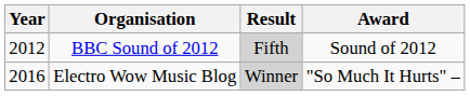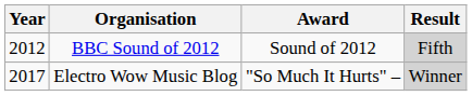columns swapped: Award <-> Result
Electro Wow Music Blog | Year: 2016 -> 2017
